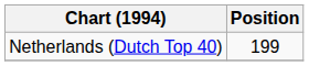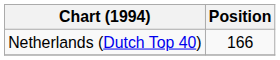Netherlands (Dutch Top 40) | Position: 199 -> 166
